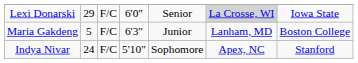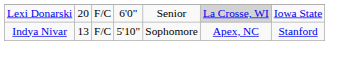Lexi Donarski | column 2: 29 -> 20
- row: Maria Gakdeng | 5 | F/C | 6'3" | Junior | Lanham, MD | Boston College
Indya Nivar | column 2: 24 -> 13
